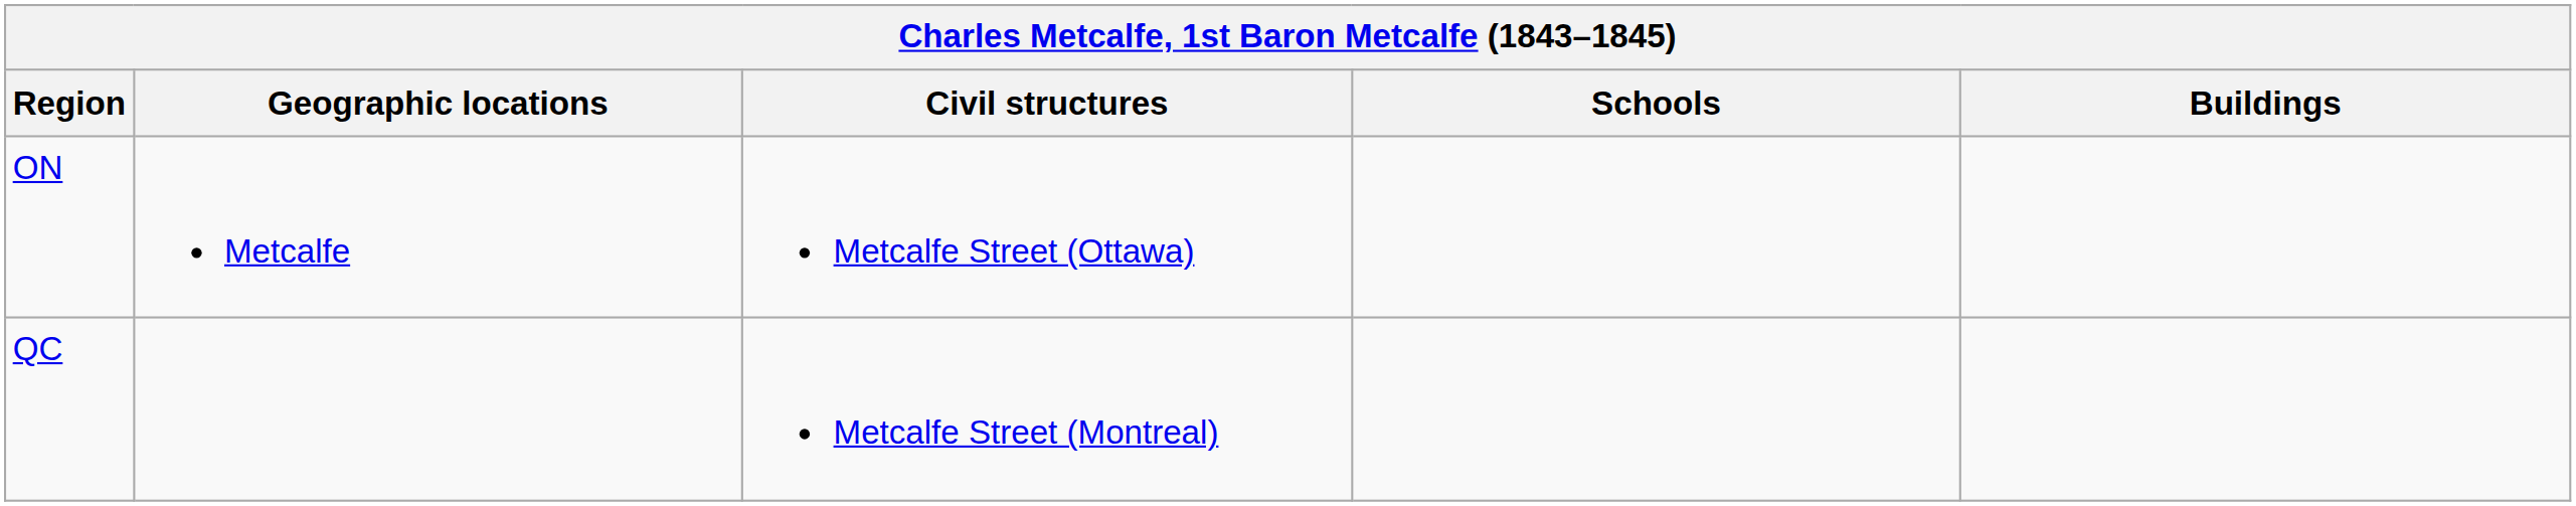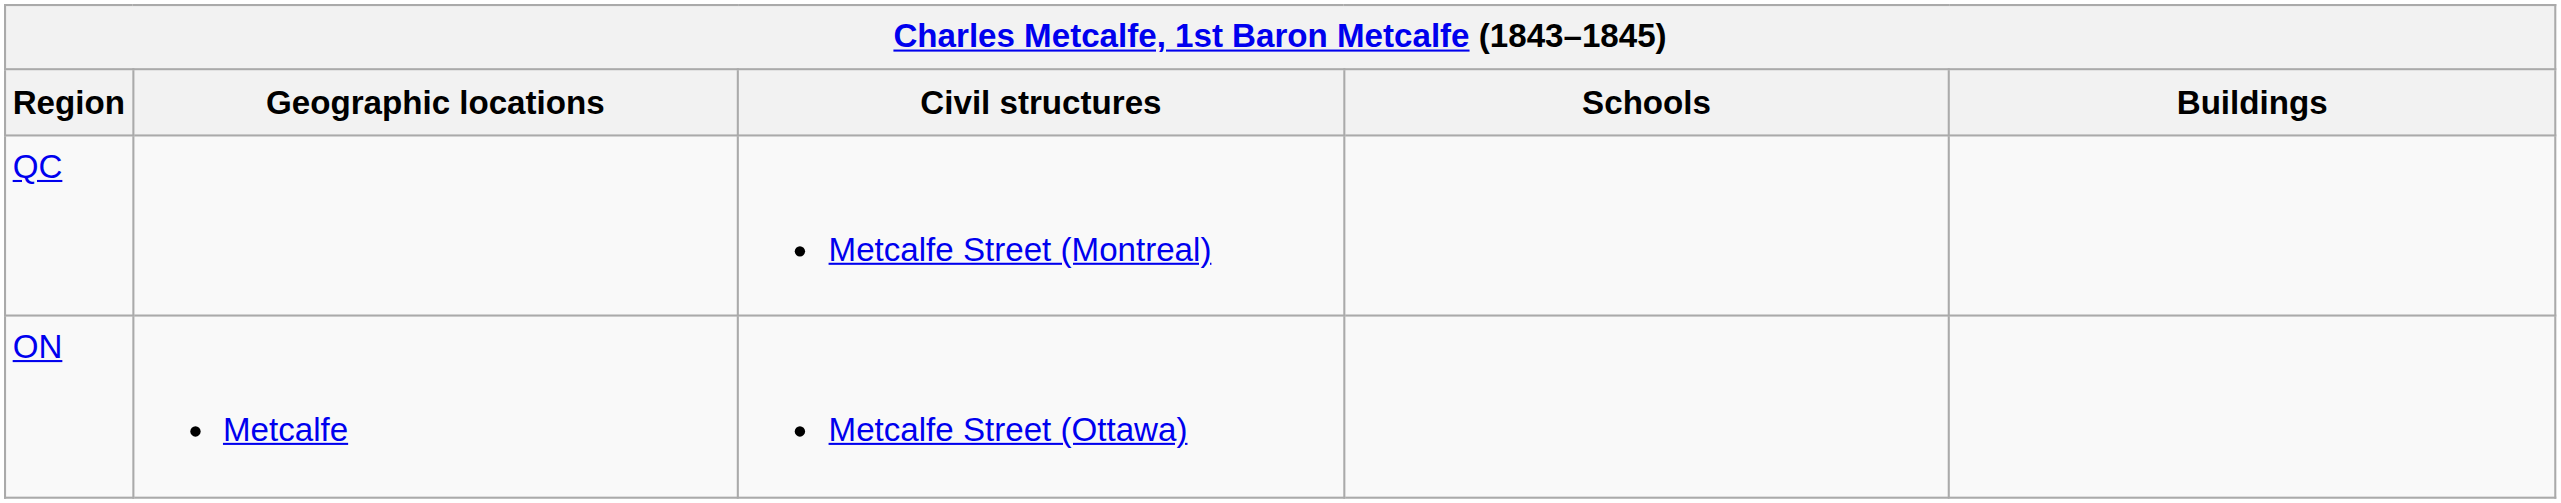rows swapped: ON <-> QC
